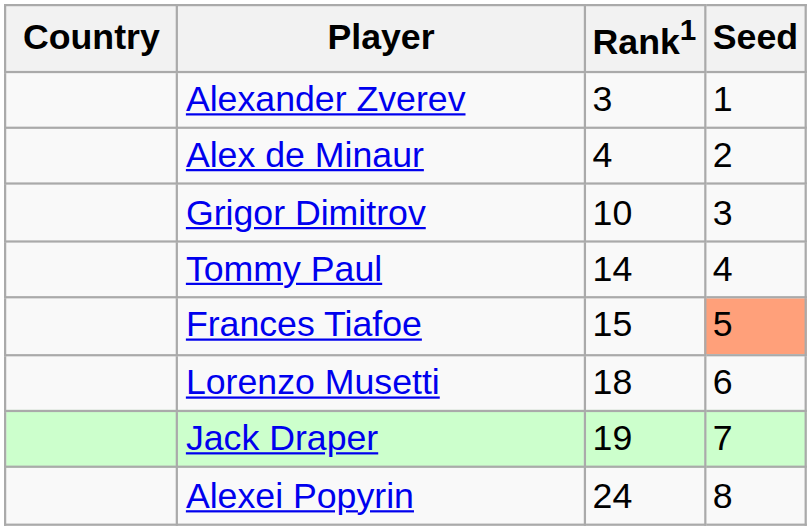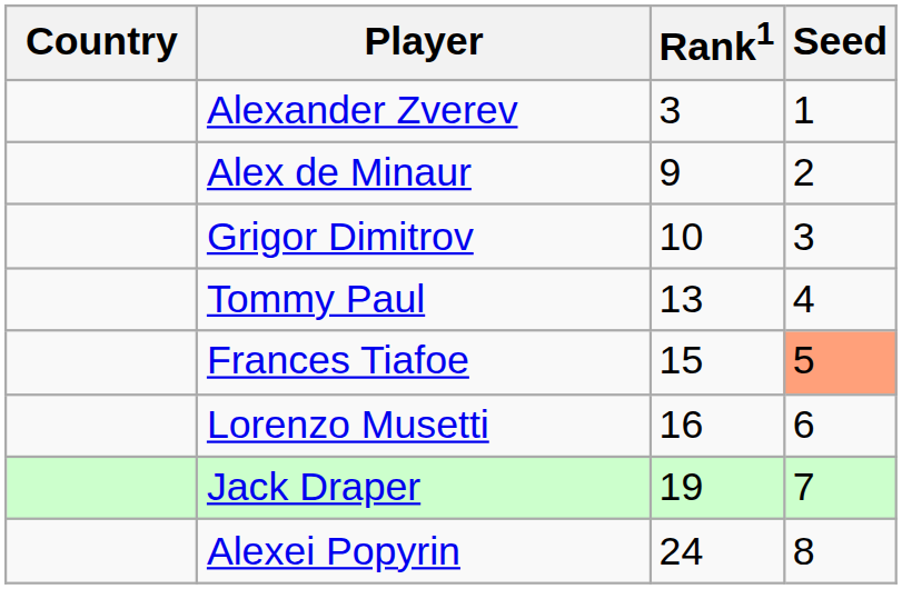Alex de Minaur | Rank1: 4 -> 9
Tommy Paul | Rank1: 14 -> 13
Lorenzo Musetti | Rank1: 18 -> 16
